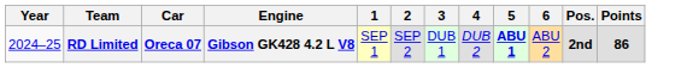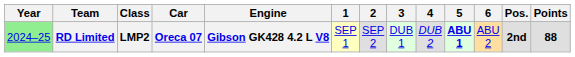+ column: Class | LMP2
RD Limited | Year: no background -> lightgreen background
RD Limited | Points: 86 -> 88
